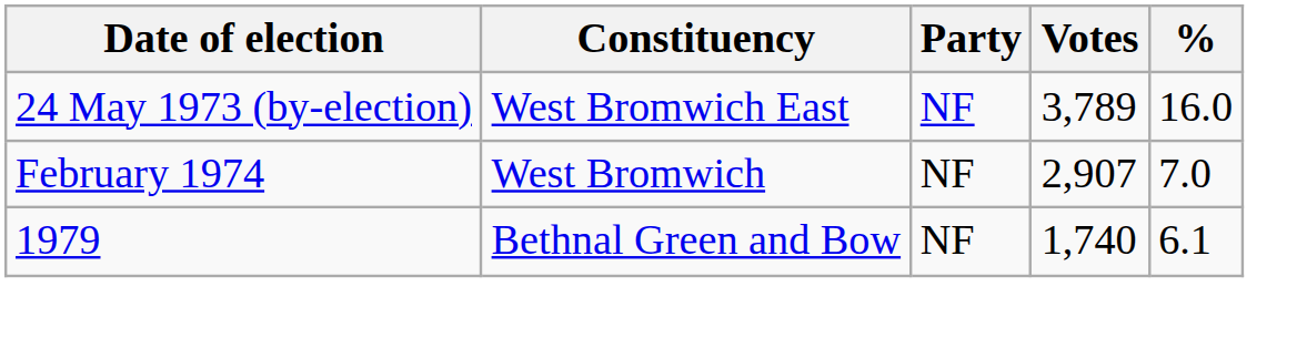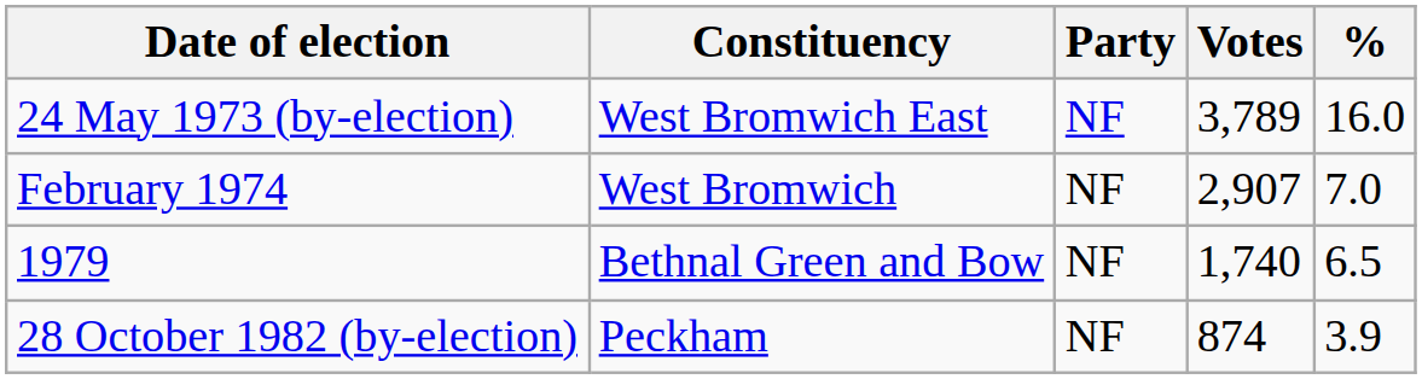1979 | %: 6.1 -> 6.5
+ row: 28 October 1982 (by-election) | Peckham | NF | 874 | 3.9
